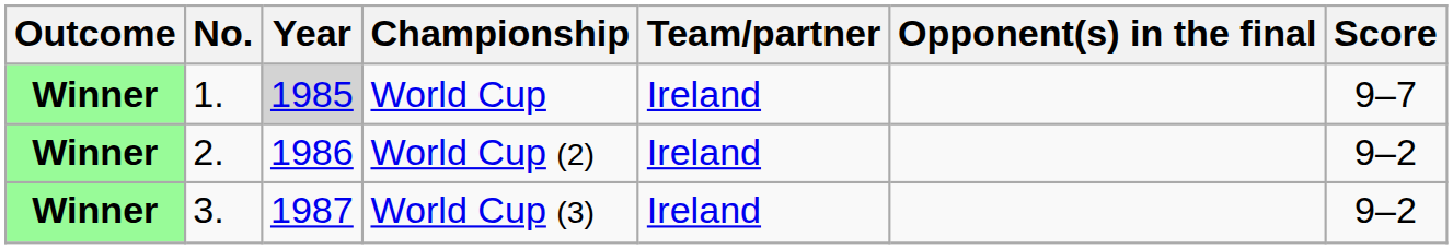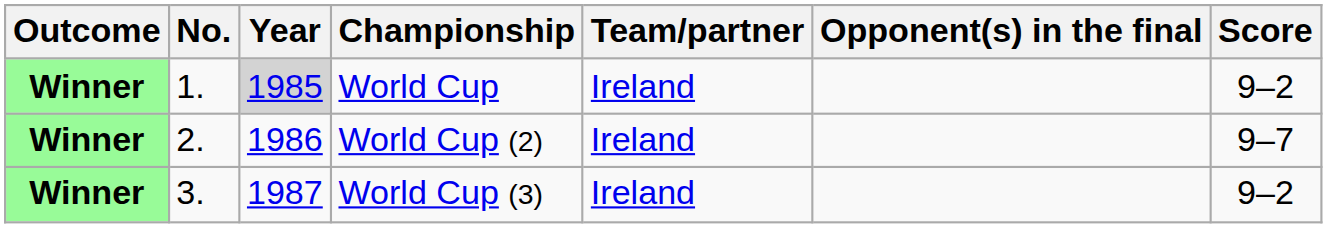World Cup | Score: 9–7 -> 9–2
World Cup (2) | Score: 9–2 -> 9–7
